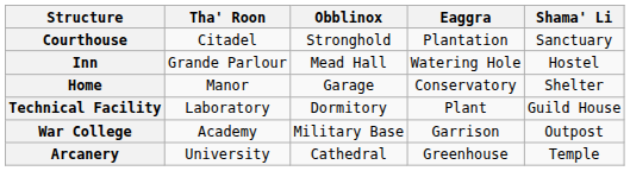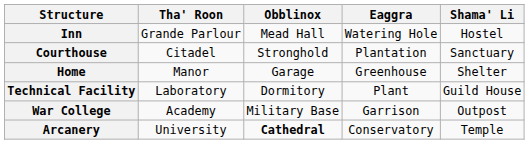rows swapped: Courthouse <-> Inn
Home | Eaggra: Conservatory -> Greenhouse
Arcanery | Obblinox: normal -> bold
Arcanery | Eaggra: Greenhouse -> Conservatory
